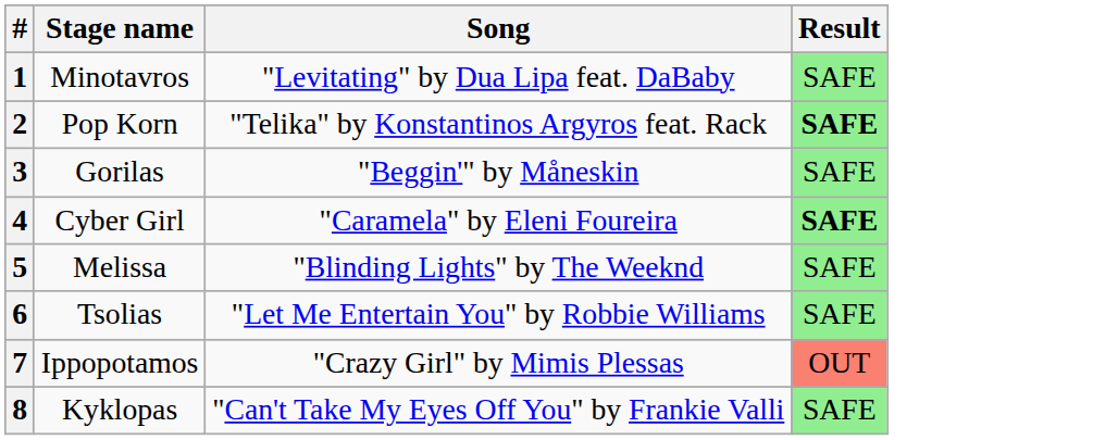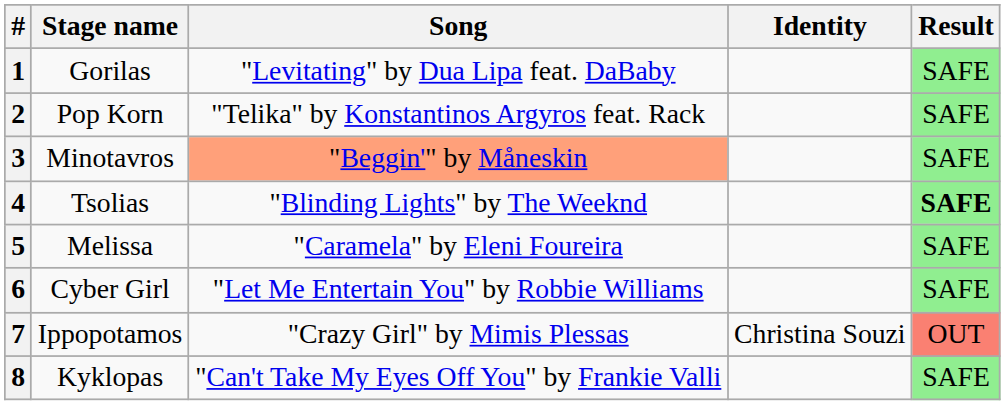+ column: Identity | Christina Souzi
1 | Stage name: Minotavros -> Gorilas
2 | Result: bold -> normal
3 | Stage name: Gorilas -> Minotavros
3 | Song: no background -> lightsalmon background
4 | Stage name: Cyber Girl -> Tsolias
4 | Song: "Caramela" by Eleni Foureira -> "Blinding Lights" by The Weeknd
5 | Song: "Blinding Lights" by The Weeknd -> "Caramela" by Eleni Foureira
6 | Stage name: Tsolias -> Cyber Girl
